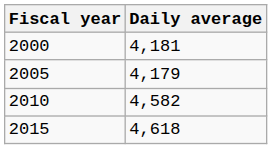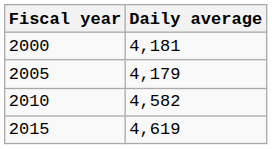2015 | Daily average: 4,618 -> 4,619
